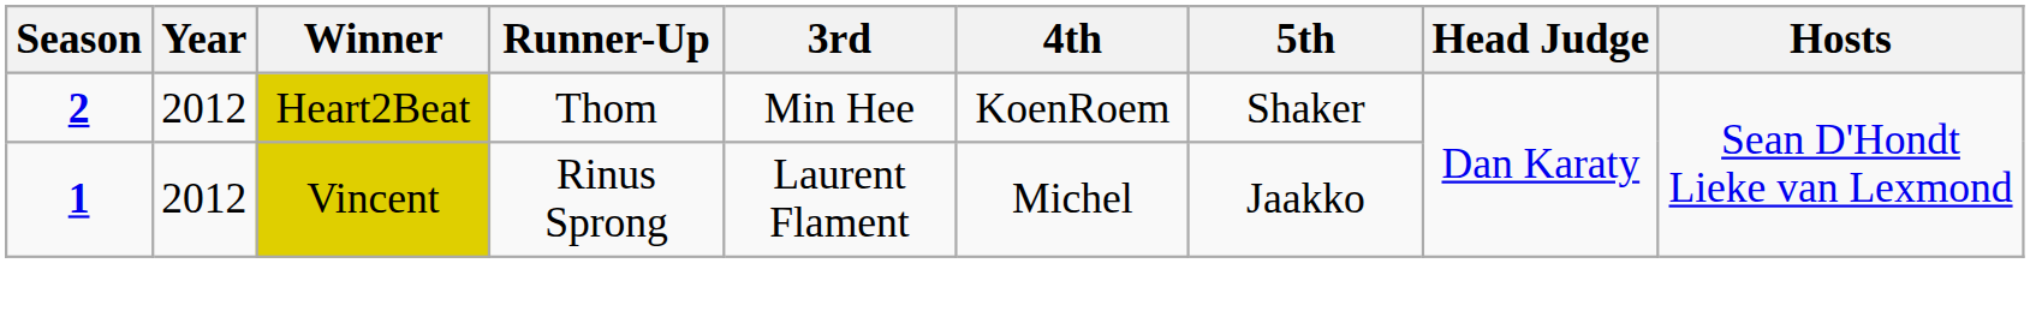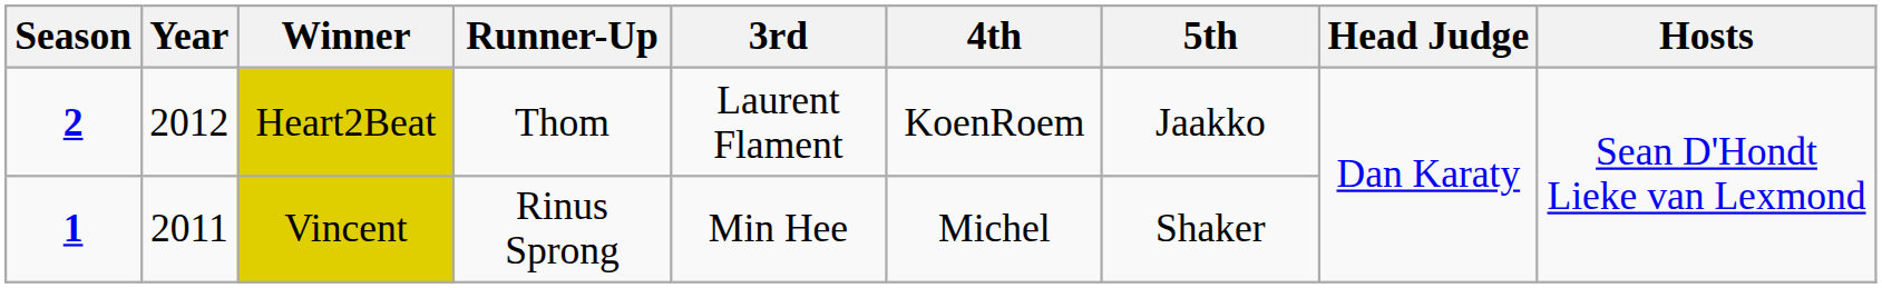Heart2Beat | 3rd: Min Hee -> Laurent Flament
Heart2Beat | 5th: Shaker -> Jaakko
Vincent | Year: 2012 -> 2011
Vincent | 3rd: Laurent Flament -> Min Hee
Vincent | 5th: Jaakko -> Shaker
